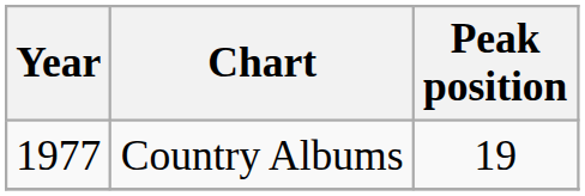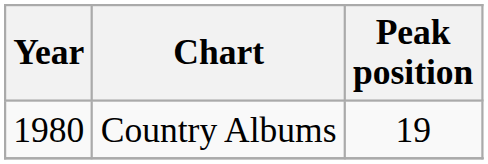Country Albums | Year: 1977 -> 1980
